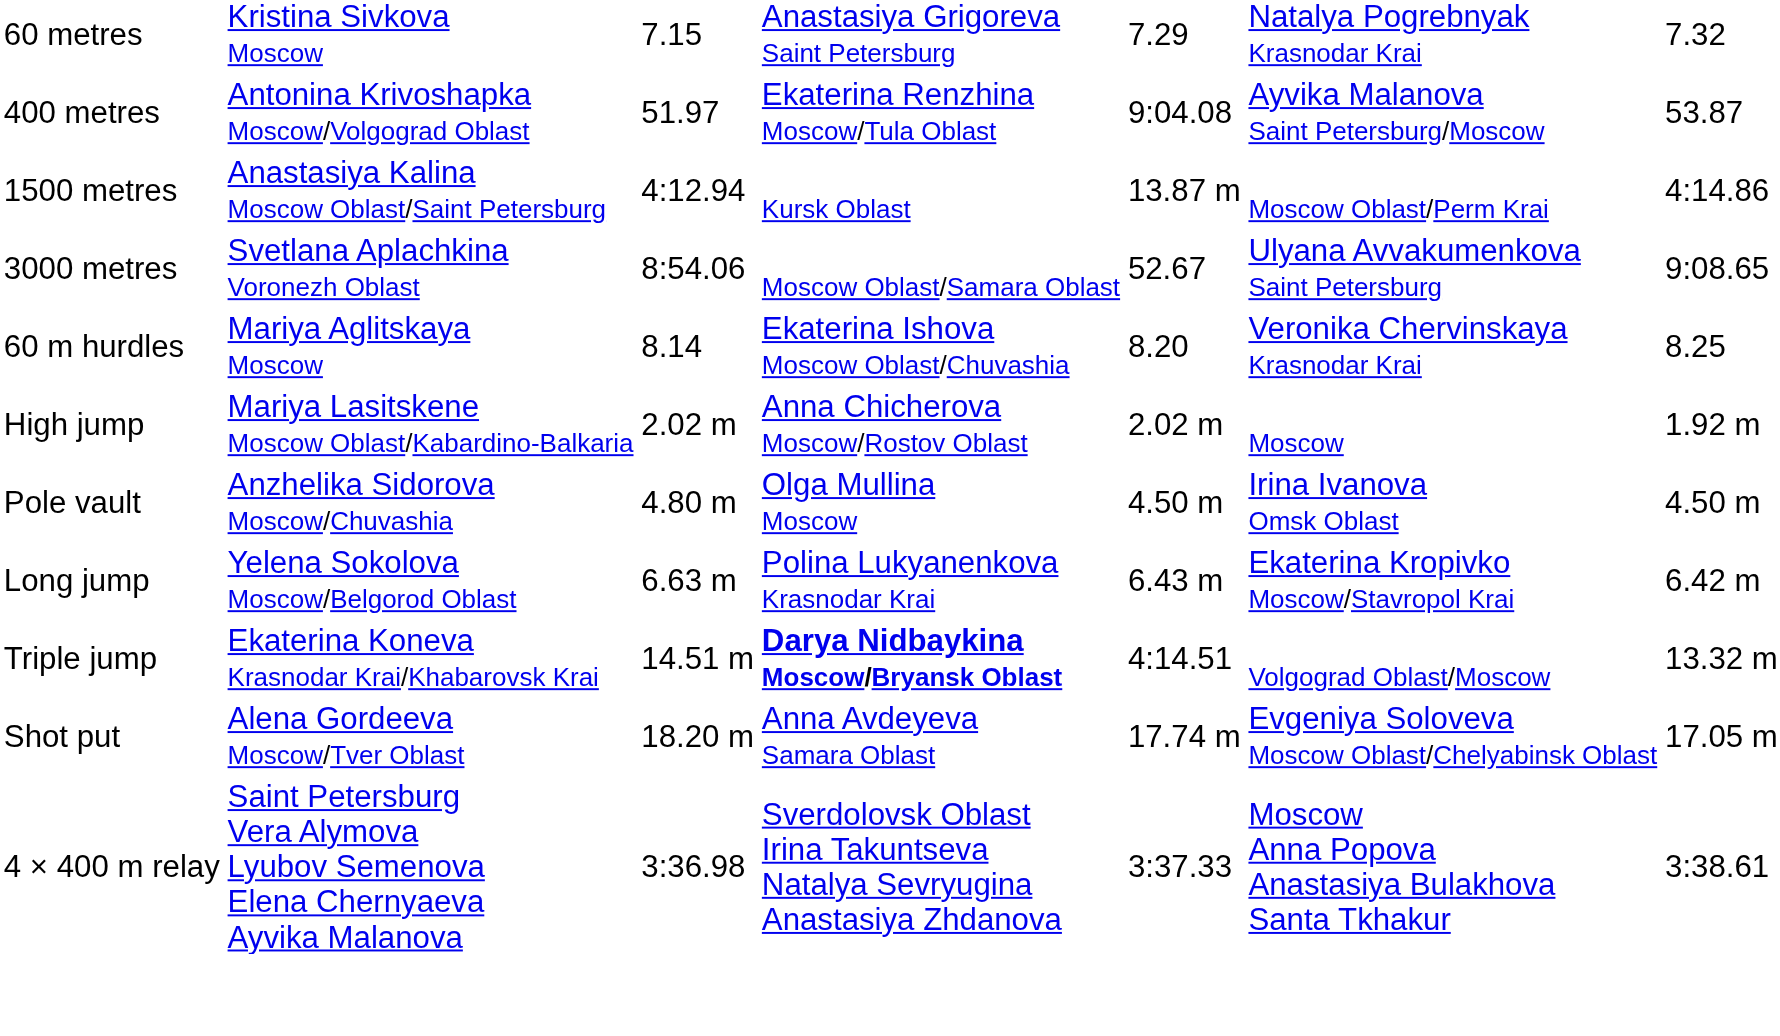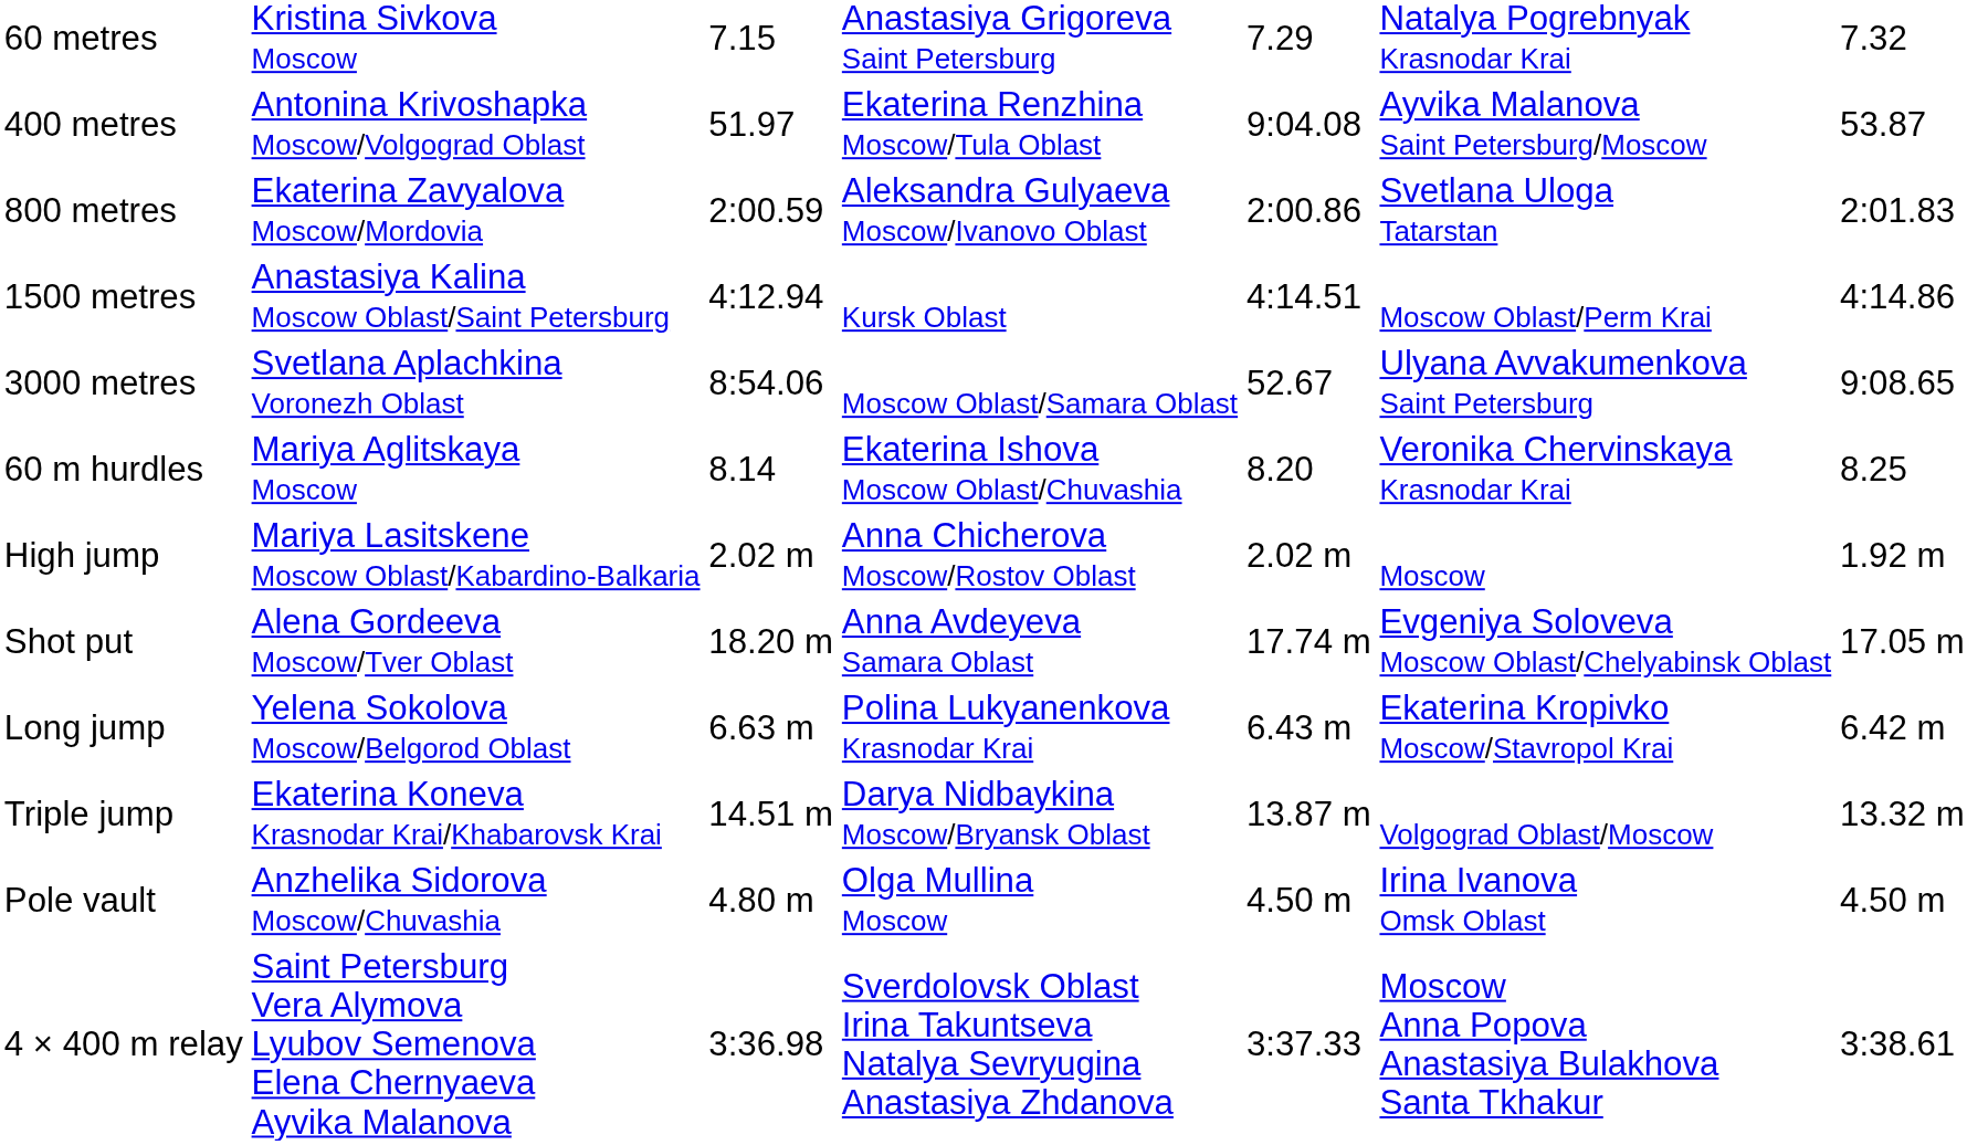+ row: 800 metres | Ekaterina Zavyalova Moscow/Mordovia | 2:00.59 | Aleksandra Gulyaeva Moscow/Ivanovo Oblast | 2:00.86 | Svetlana Uloga Tatarstan | 2:01.83
1500 metres | column 5: 13.87 m -> 4:14.51
rows swapped: Pole vault <-> Shot put
Triple jump | column 4: bold -> normal
Triple jump | column 5: 4:14.51 -> 13.87 m
